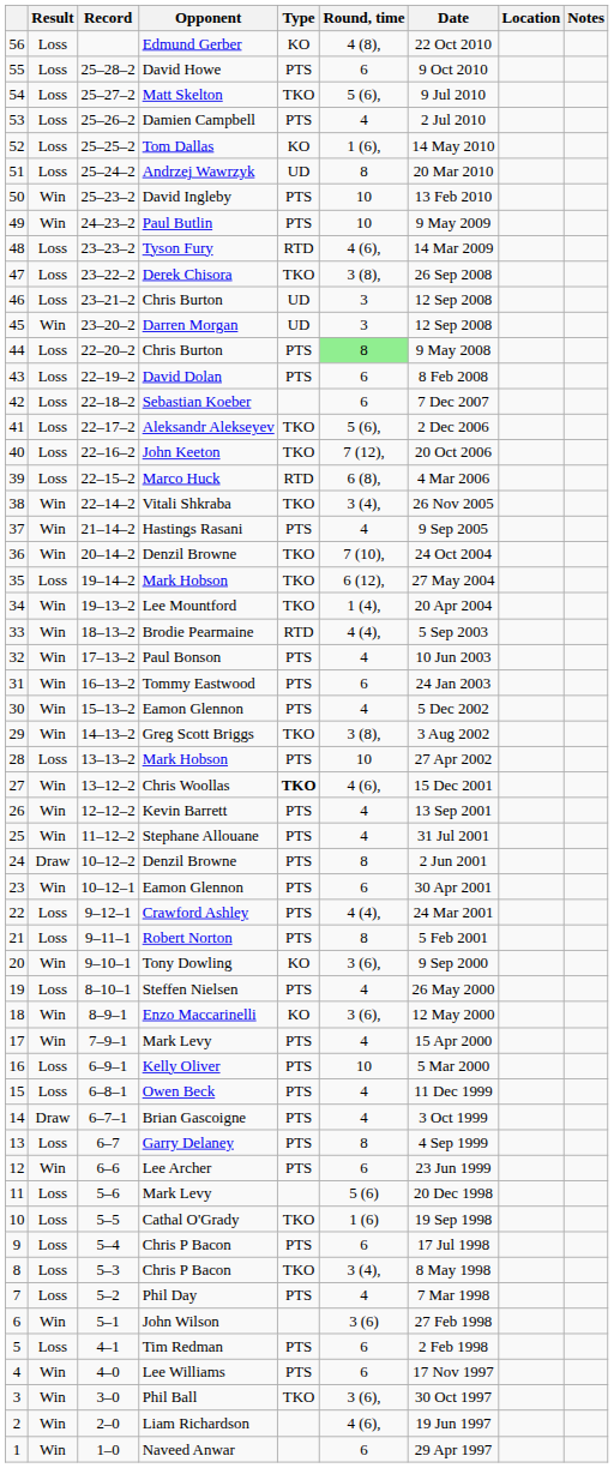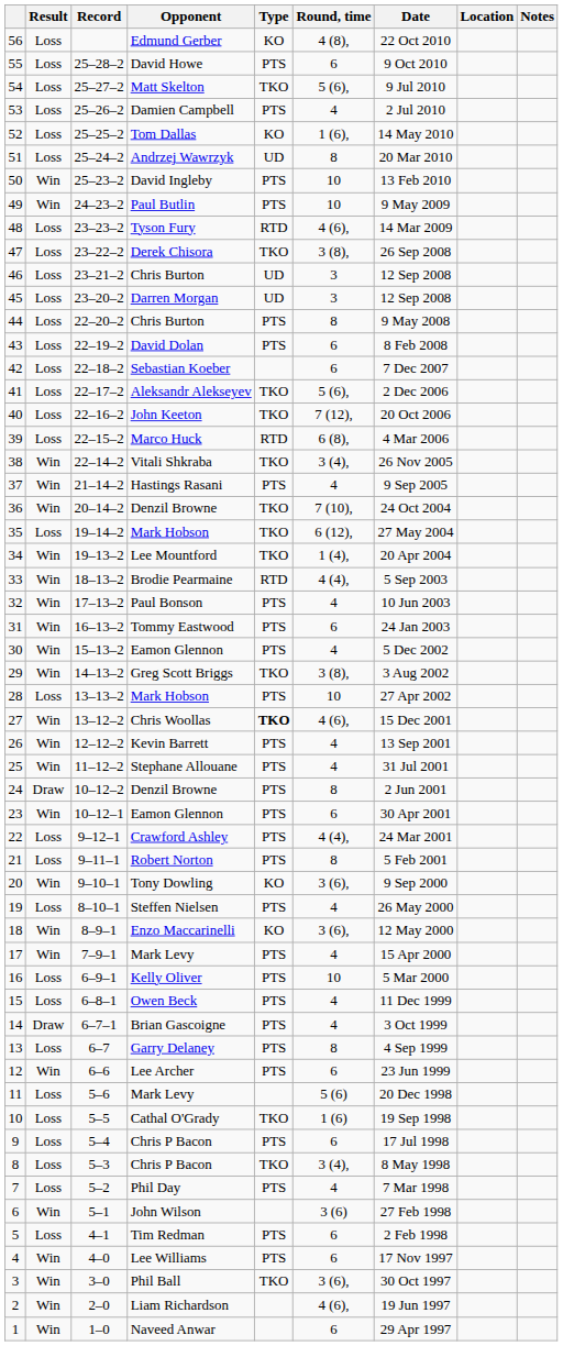45 | Result: Win -> Loss
44 | Round, time: lightgreen background -> no background
